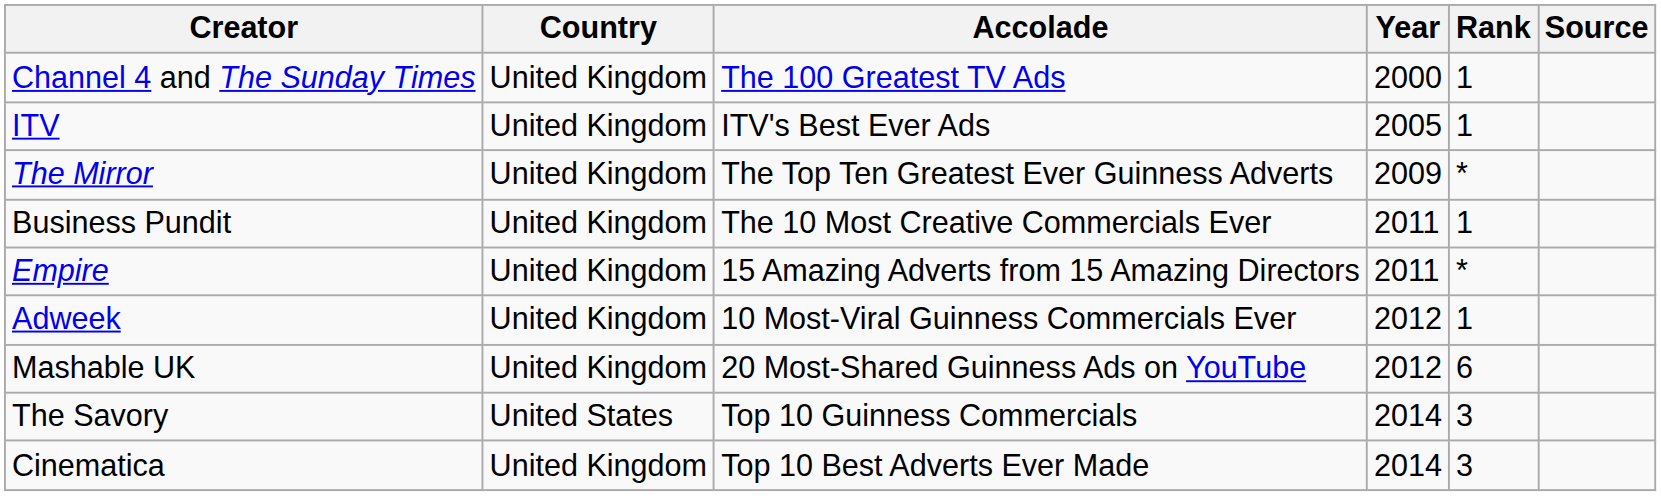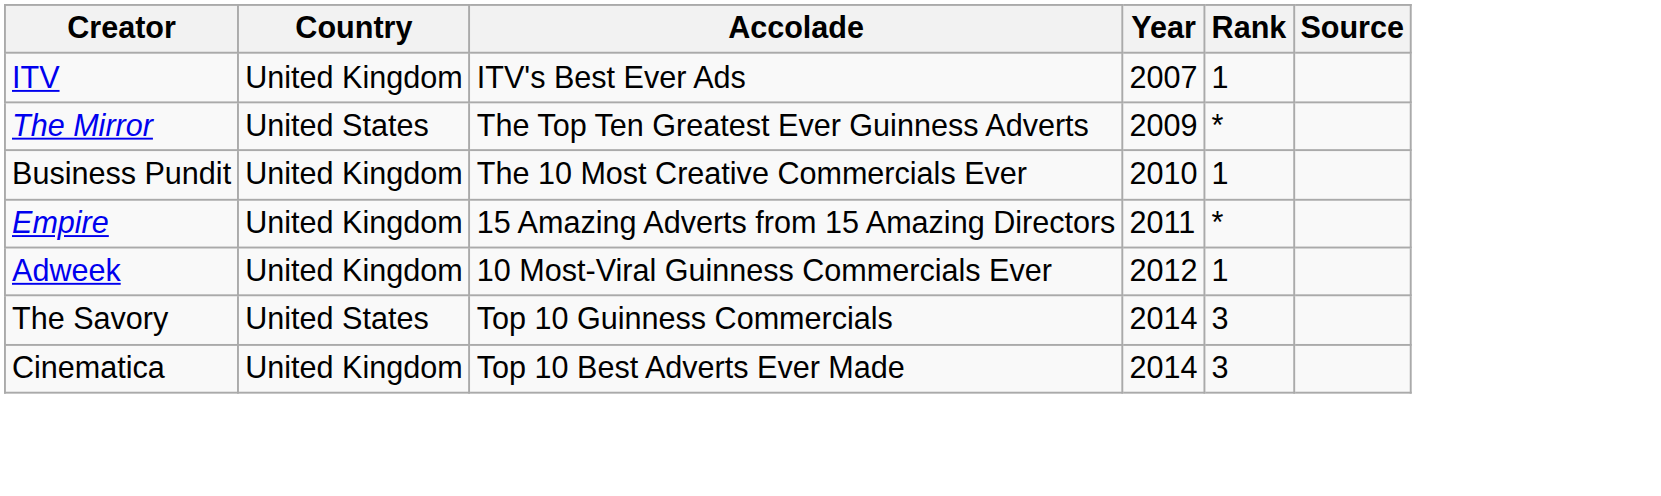- row: Channel 4 and The Sunday Times | United Kingdom | The 100 Greatest TV Ads | 2000 | 1
ITV | Year: 2005 -> 2007
The Mirror | Country: United Kingdom -> United States
Business Pundit | Year: 2011 -> 2010
- row: Mashable UK | United Kingdom | 20 Most-Shared Guinness Ads on YouTube | 2012 | 6
